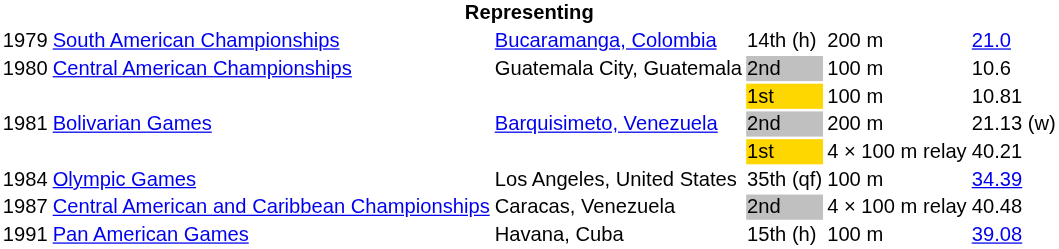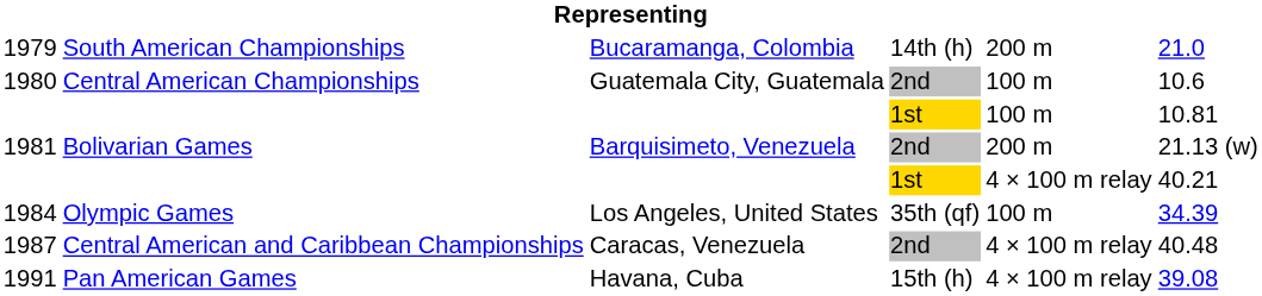1991 | column 5: 100 m -> 4 × 100 m relay
